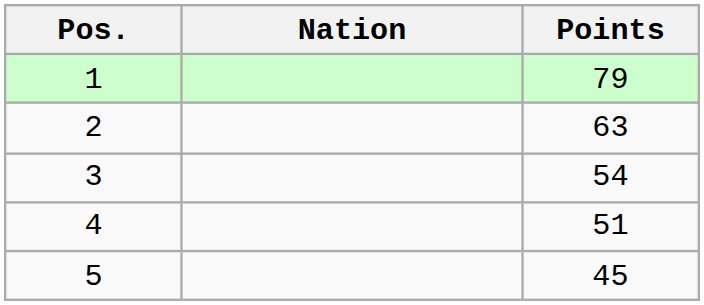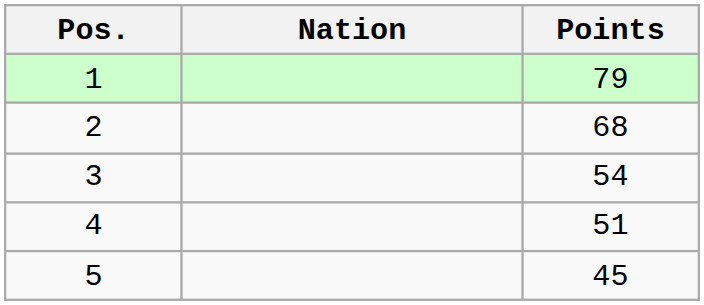2 | Points: 63 -> 68
